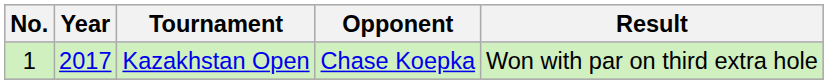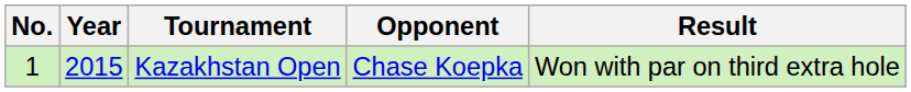Kazakhstan Open | Year: 2017 -> 2015
